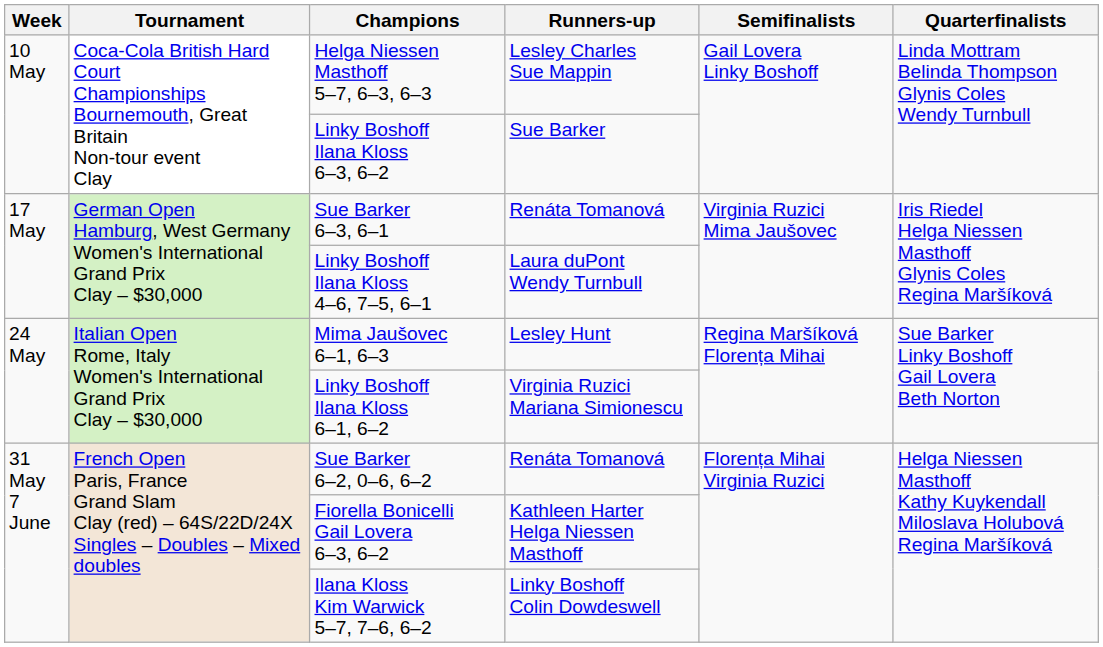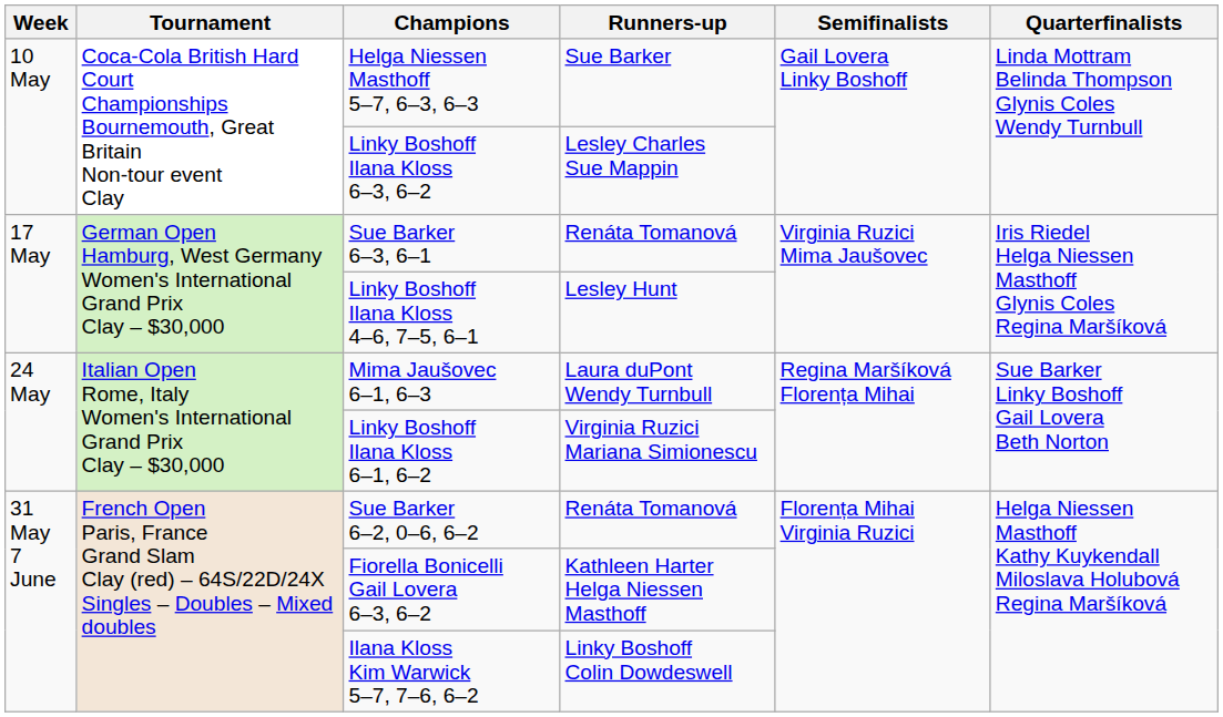Helga Niessen Masthoff 5–7, 6–3, 6–3 | Runners-up: Lesley Charles Sue Mappin -> Sue Barker
Linky Boshoff Ilana Kloss 6–3, 6–2 | Runners-up: Sue Barker -> Lesley Charles Sue Mappin
Linky Boshoff Ilana Kloss 4–6, 7–5, 6–1 | Runners-up: Laura duPont Wendy Turnbull -> Lesley Hunt
Mima Jaušovec 6–1, 6–3 | Runners-up: Lesley Hunt -> Laura duPont Wendy Turnbull
